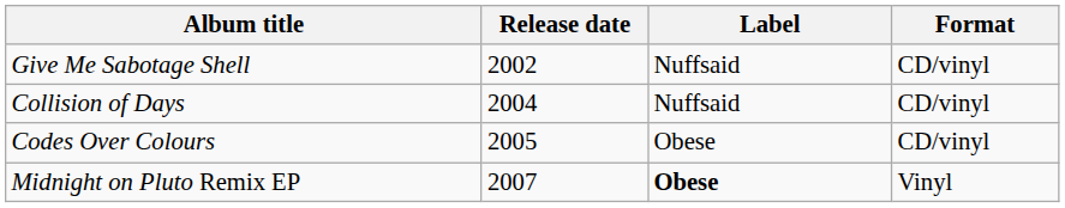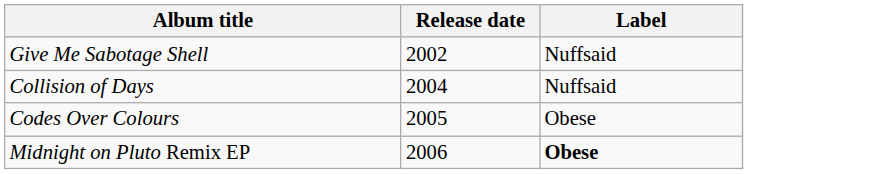- column: Format | CD/vinyl | CD/vinyl | CD/vinyl | Vinyl
Midnight on Pluto Remix EP | Release date: 2007 -> 2006
